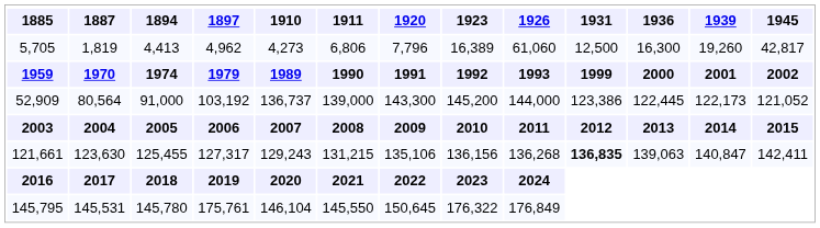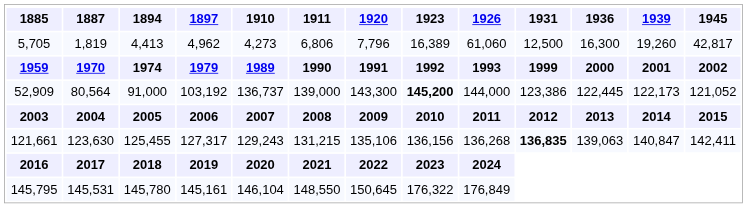52,909 | 1923: normal -> bold
145,795 | 1897: 175,761 -> 145,161
145,795 | 1911: 145,550 -> 148,550
